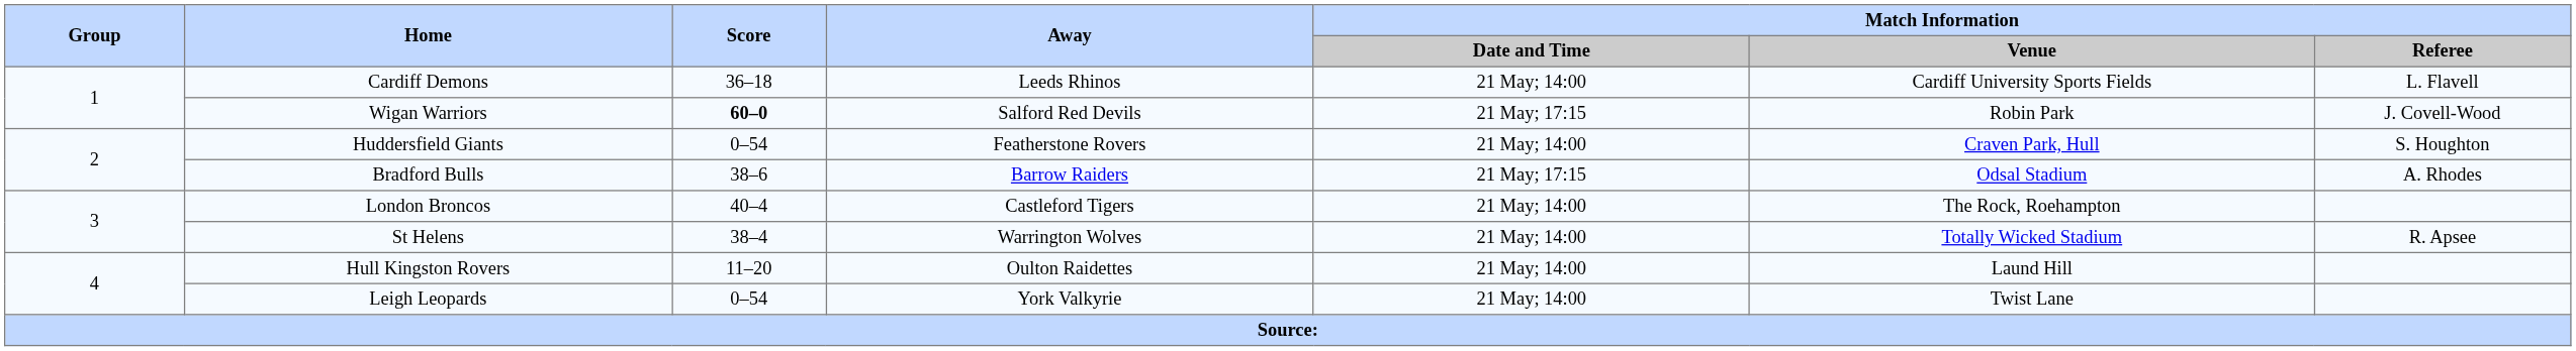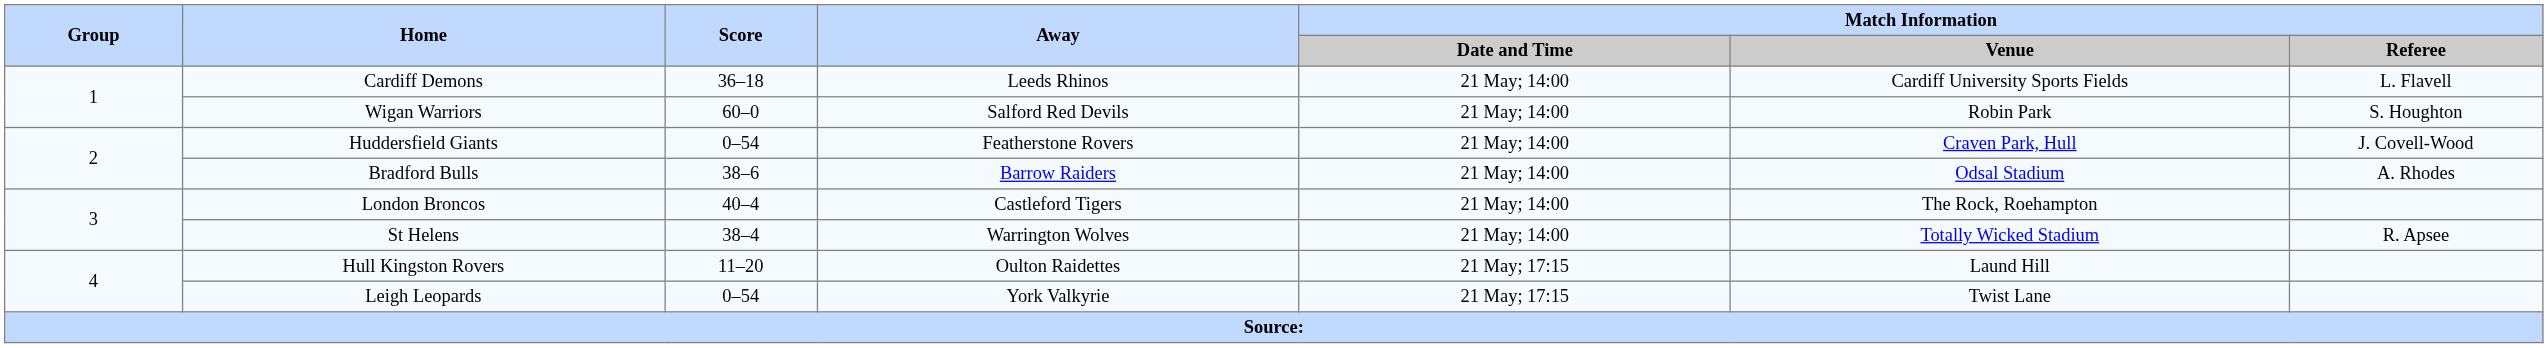Wigan Warriors | Score: bold -> normal
Wigan Warriors | Match Information / Date and Time: 21 May; 17:15 -> 21 May; 14:00
Wigan Warriors | Match Information / Referee: J. Covell-Wood -> S. Houghton
Huddersfield Giants | Match Information / Referee: S. Houghton -> J. Covell-Wood
Bradford Bulls | Match Information / Date and Time: 21 May; 17:15 -> 21 May; 14:00
Hull Kingston Rovers | Match Information / Date and Time: 21 May; 14:00 -> 21 May; 17:15
Leigh Leopards | Match Information / Date and Time: 21 May; 14:00 -> 21 May; 17:15
